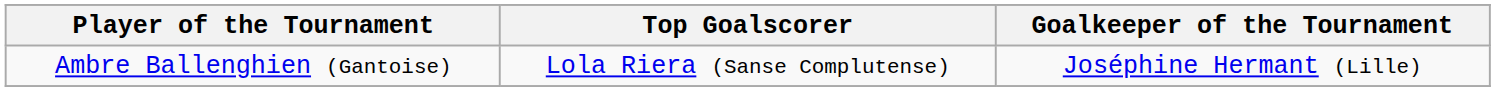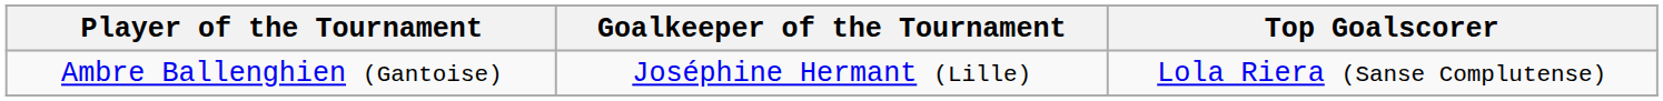columns swapped: Top Goalscorer <-> Goalkeeper of the Tournament
